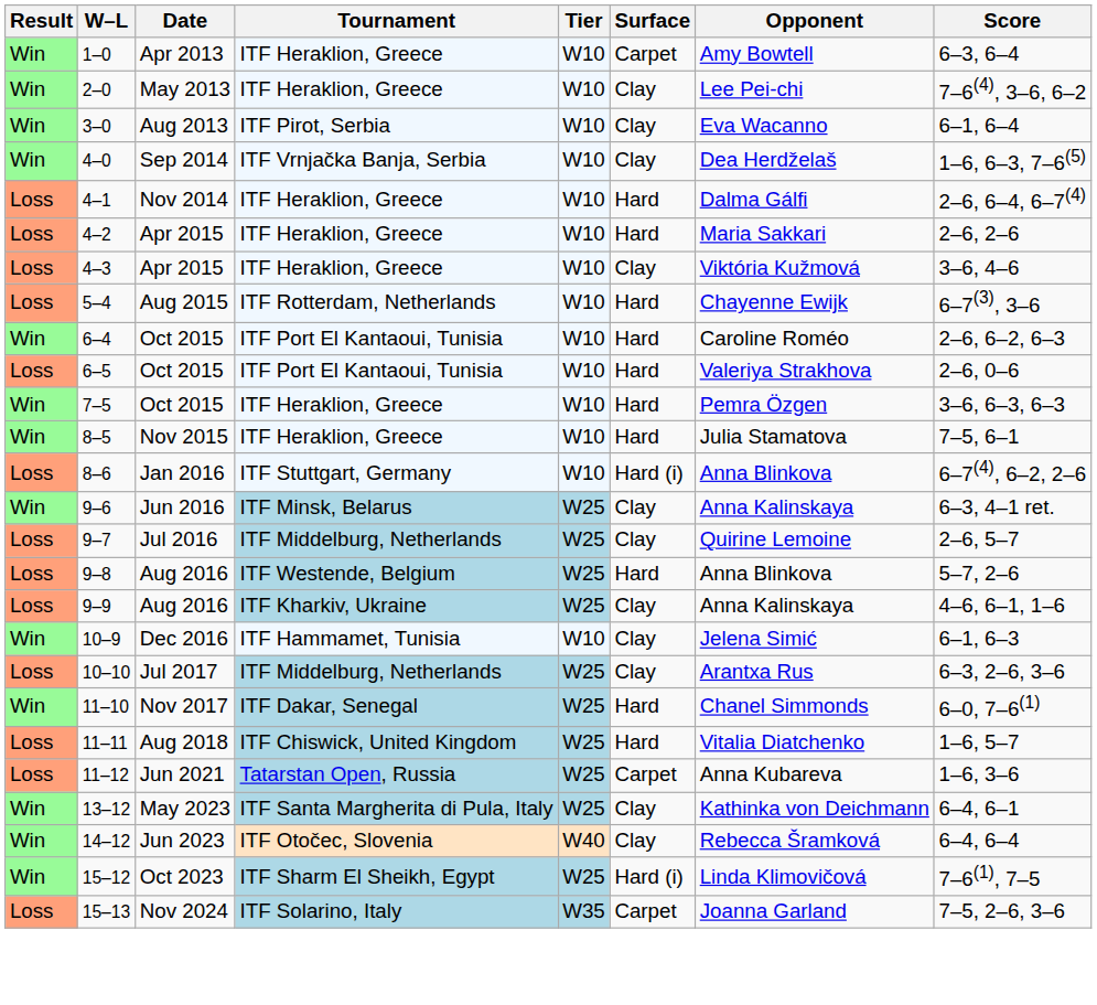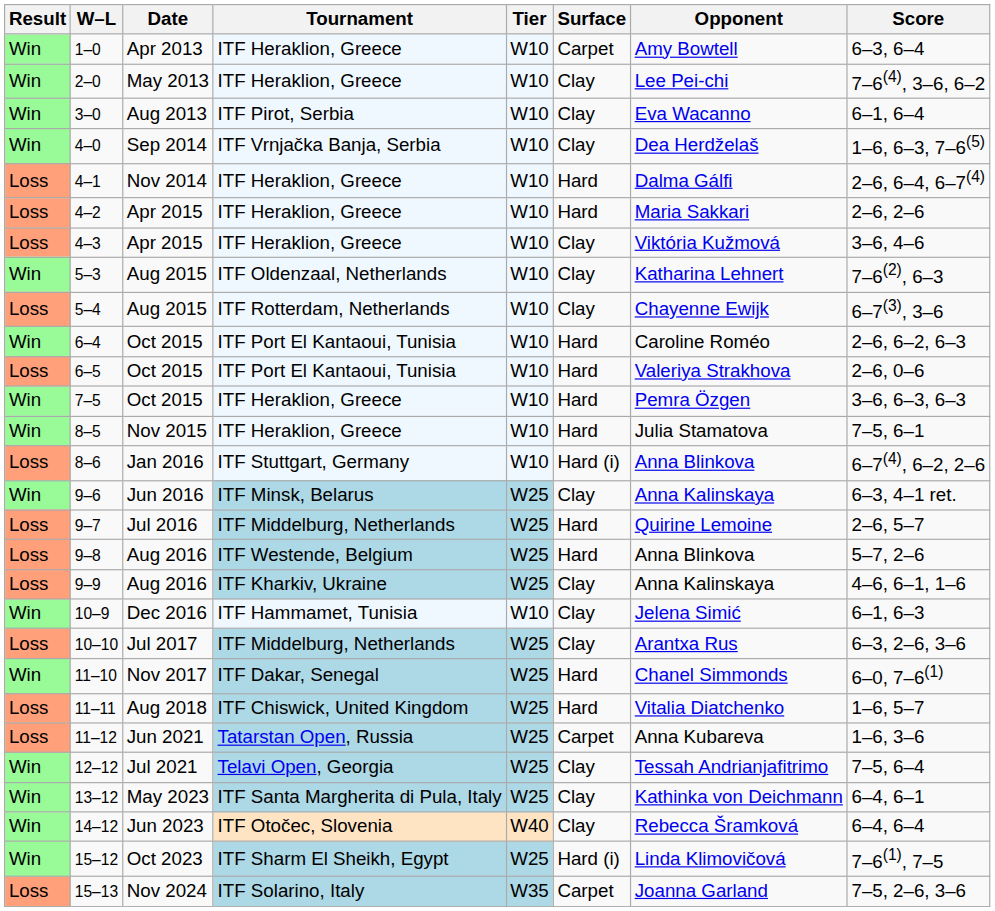+ row: Win | 5–3 | Aug 2015 | ITF Oldenzaal, Netherlands | W10 | Clay | Katharina Lehnert | 7–6(2), 6–3
5–4 | Surface: Hard -> Clay
9–7 | Surface: Clay -> Hard
+ row: Win | 12–12 | Jul 2021 | Telavi Open, Georgia | W25 | Clay | Tessah Andrianjafitrimo | 7–5, 6–4
